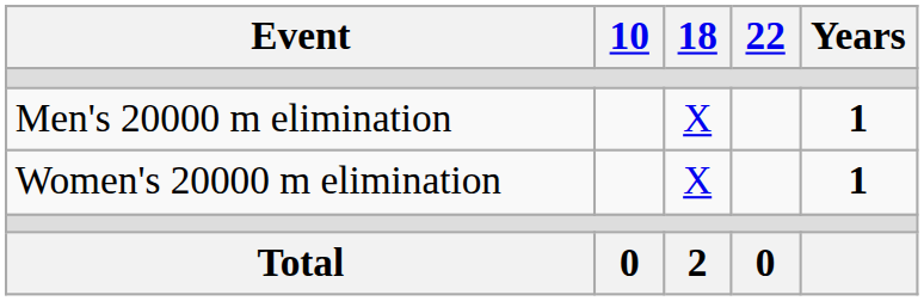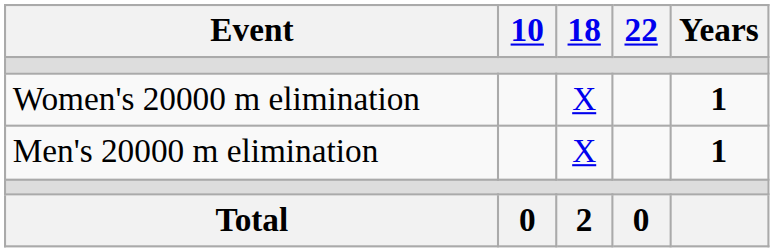rows swapped: Men's 20000 m elimination <-> Women's 20000 m elimination
